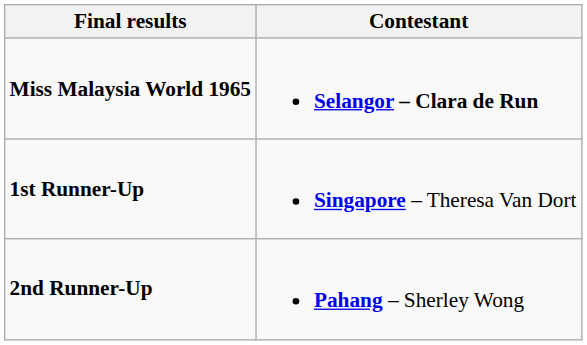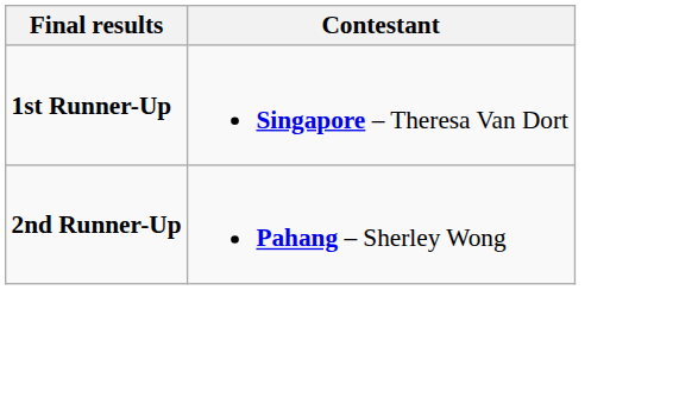- row: Miss Malaysia World 1965 | Selangor – Clara de Run
